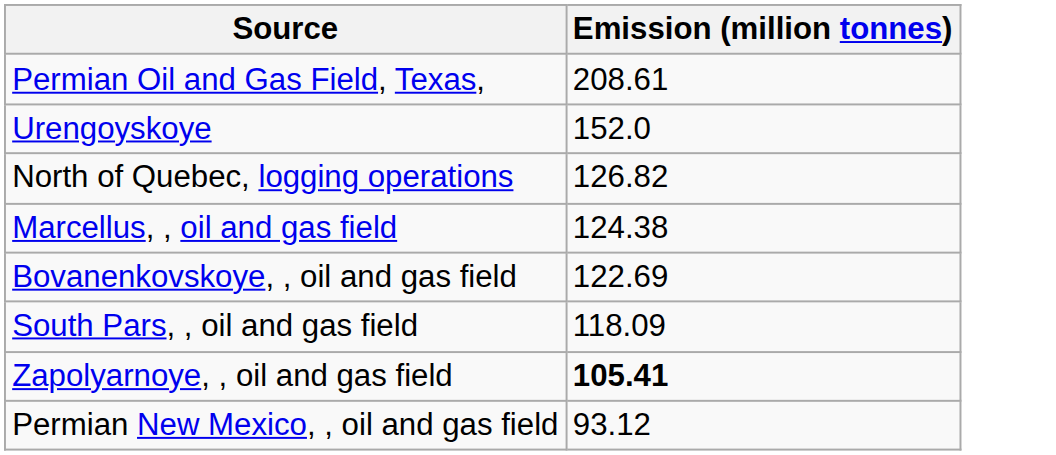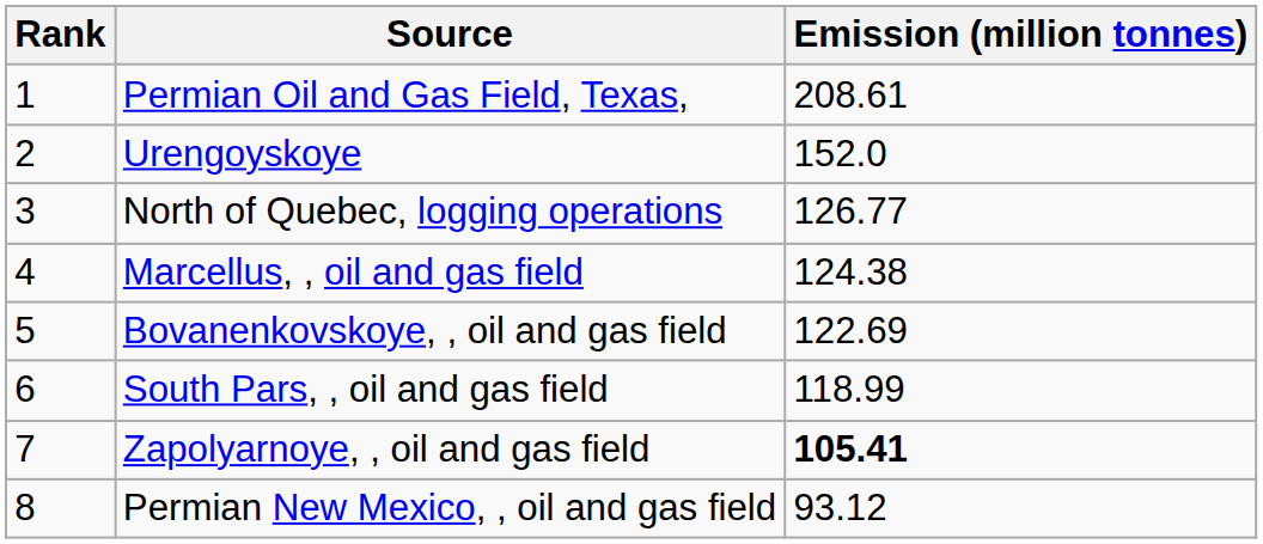+ column: Rank | 1 | 2 | 3 | 4 | 5 | 6 | 7 | 8
North of Quebec, logging operations | Emission (million tonnes): 126.82 -> 126.77
South Pars, , oil and gas field | Emission (million tonnes): 118.09 -> 118.99
